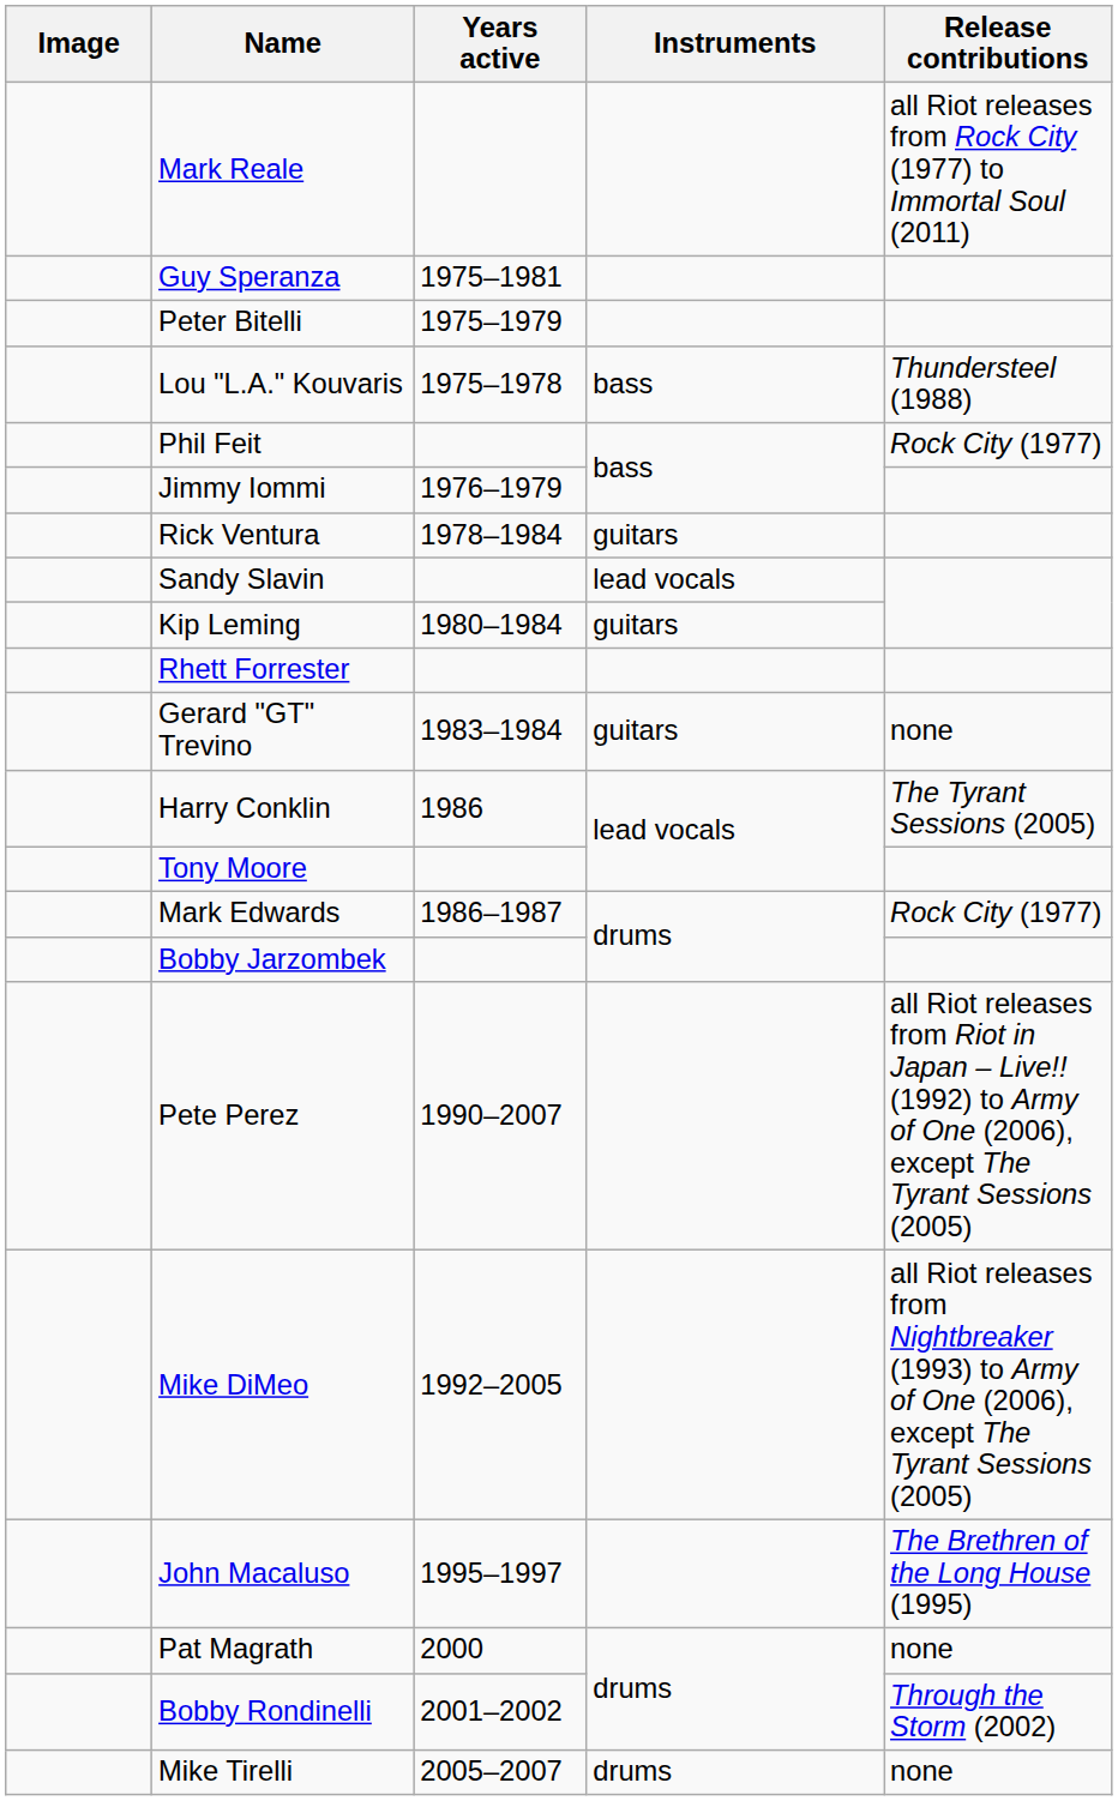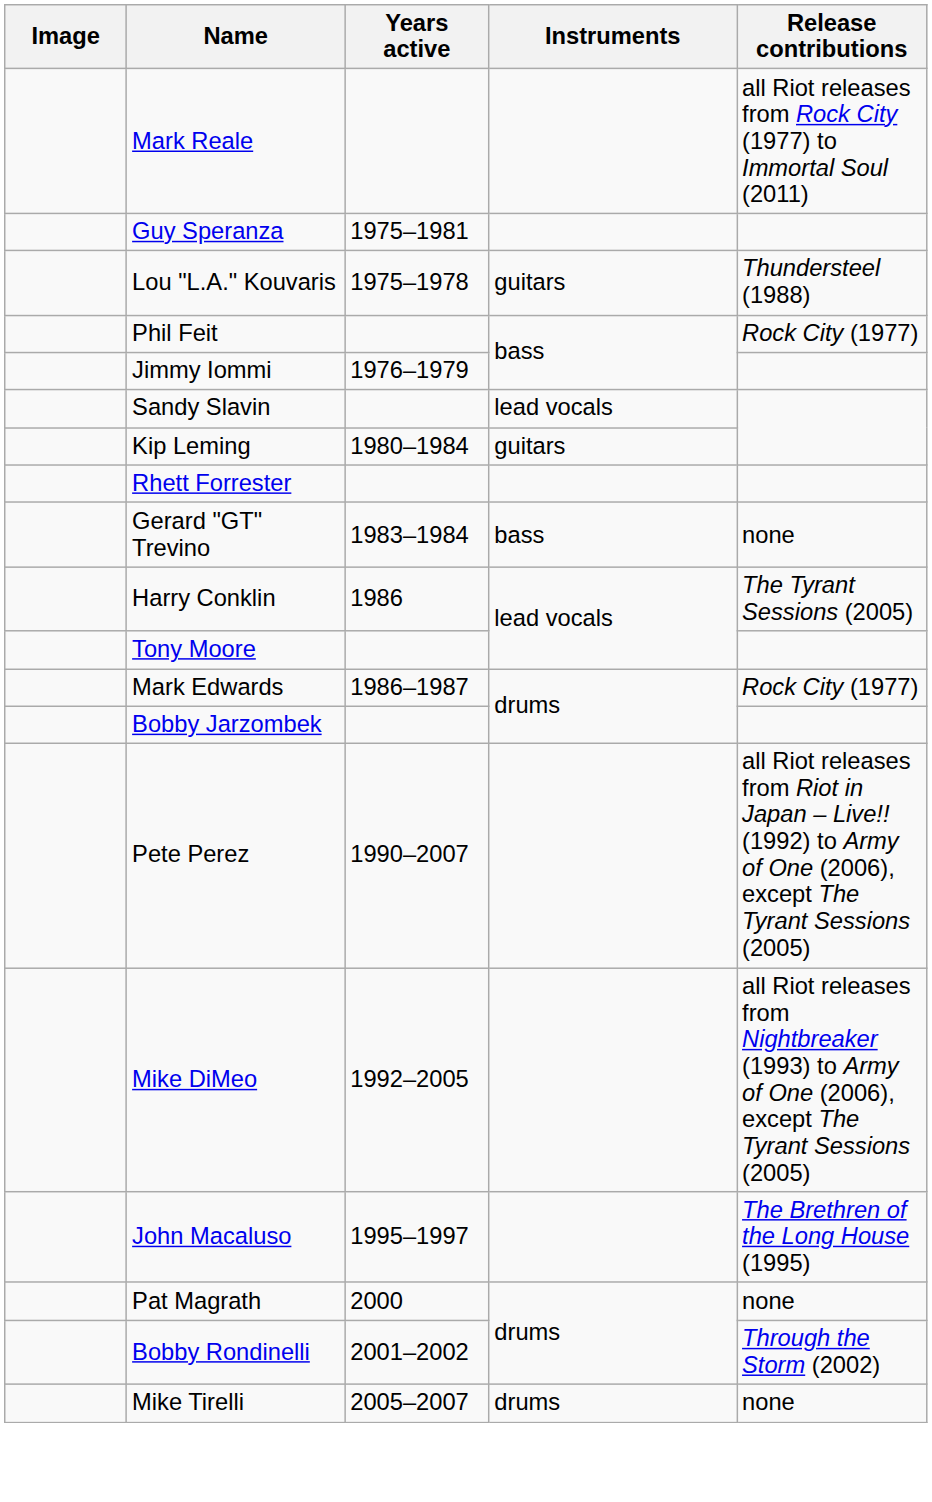- row: Peter Bitelli | 1975–1979
Lou "L.A." Kouvaris | Instruments: bass -> guitars
- row: Rick Ventura | 1978–1984 | guitars
Gerard "GT" Trevino | Instruments: guitars -> bass
